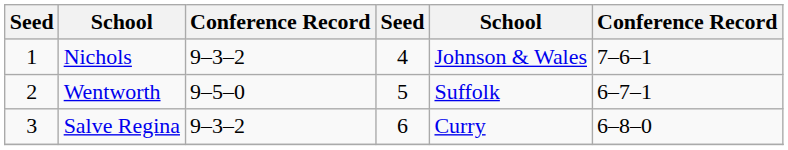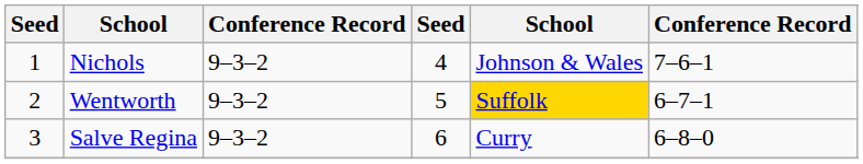Wentworth | column 3: 9–5–0 -> 9–3–2
Wentworth | column 5: no background -> gold background
